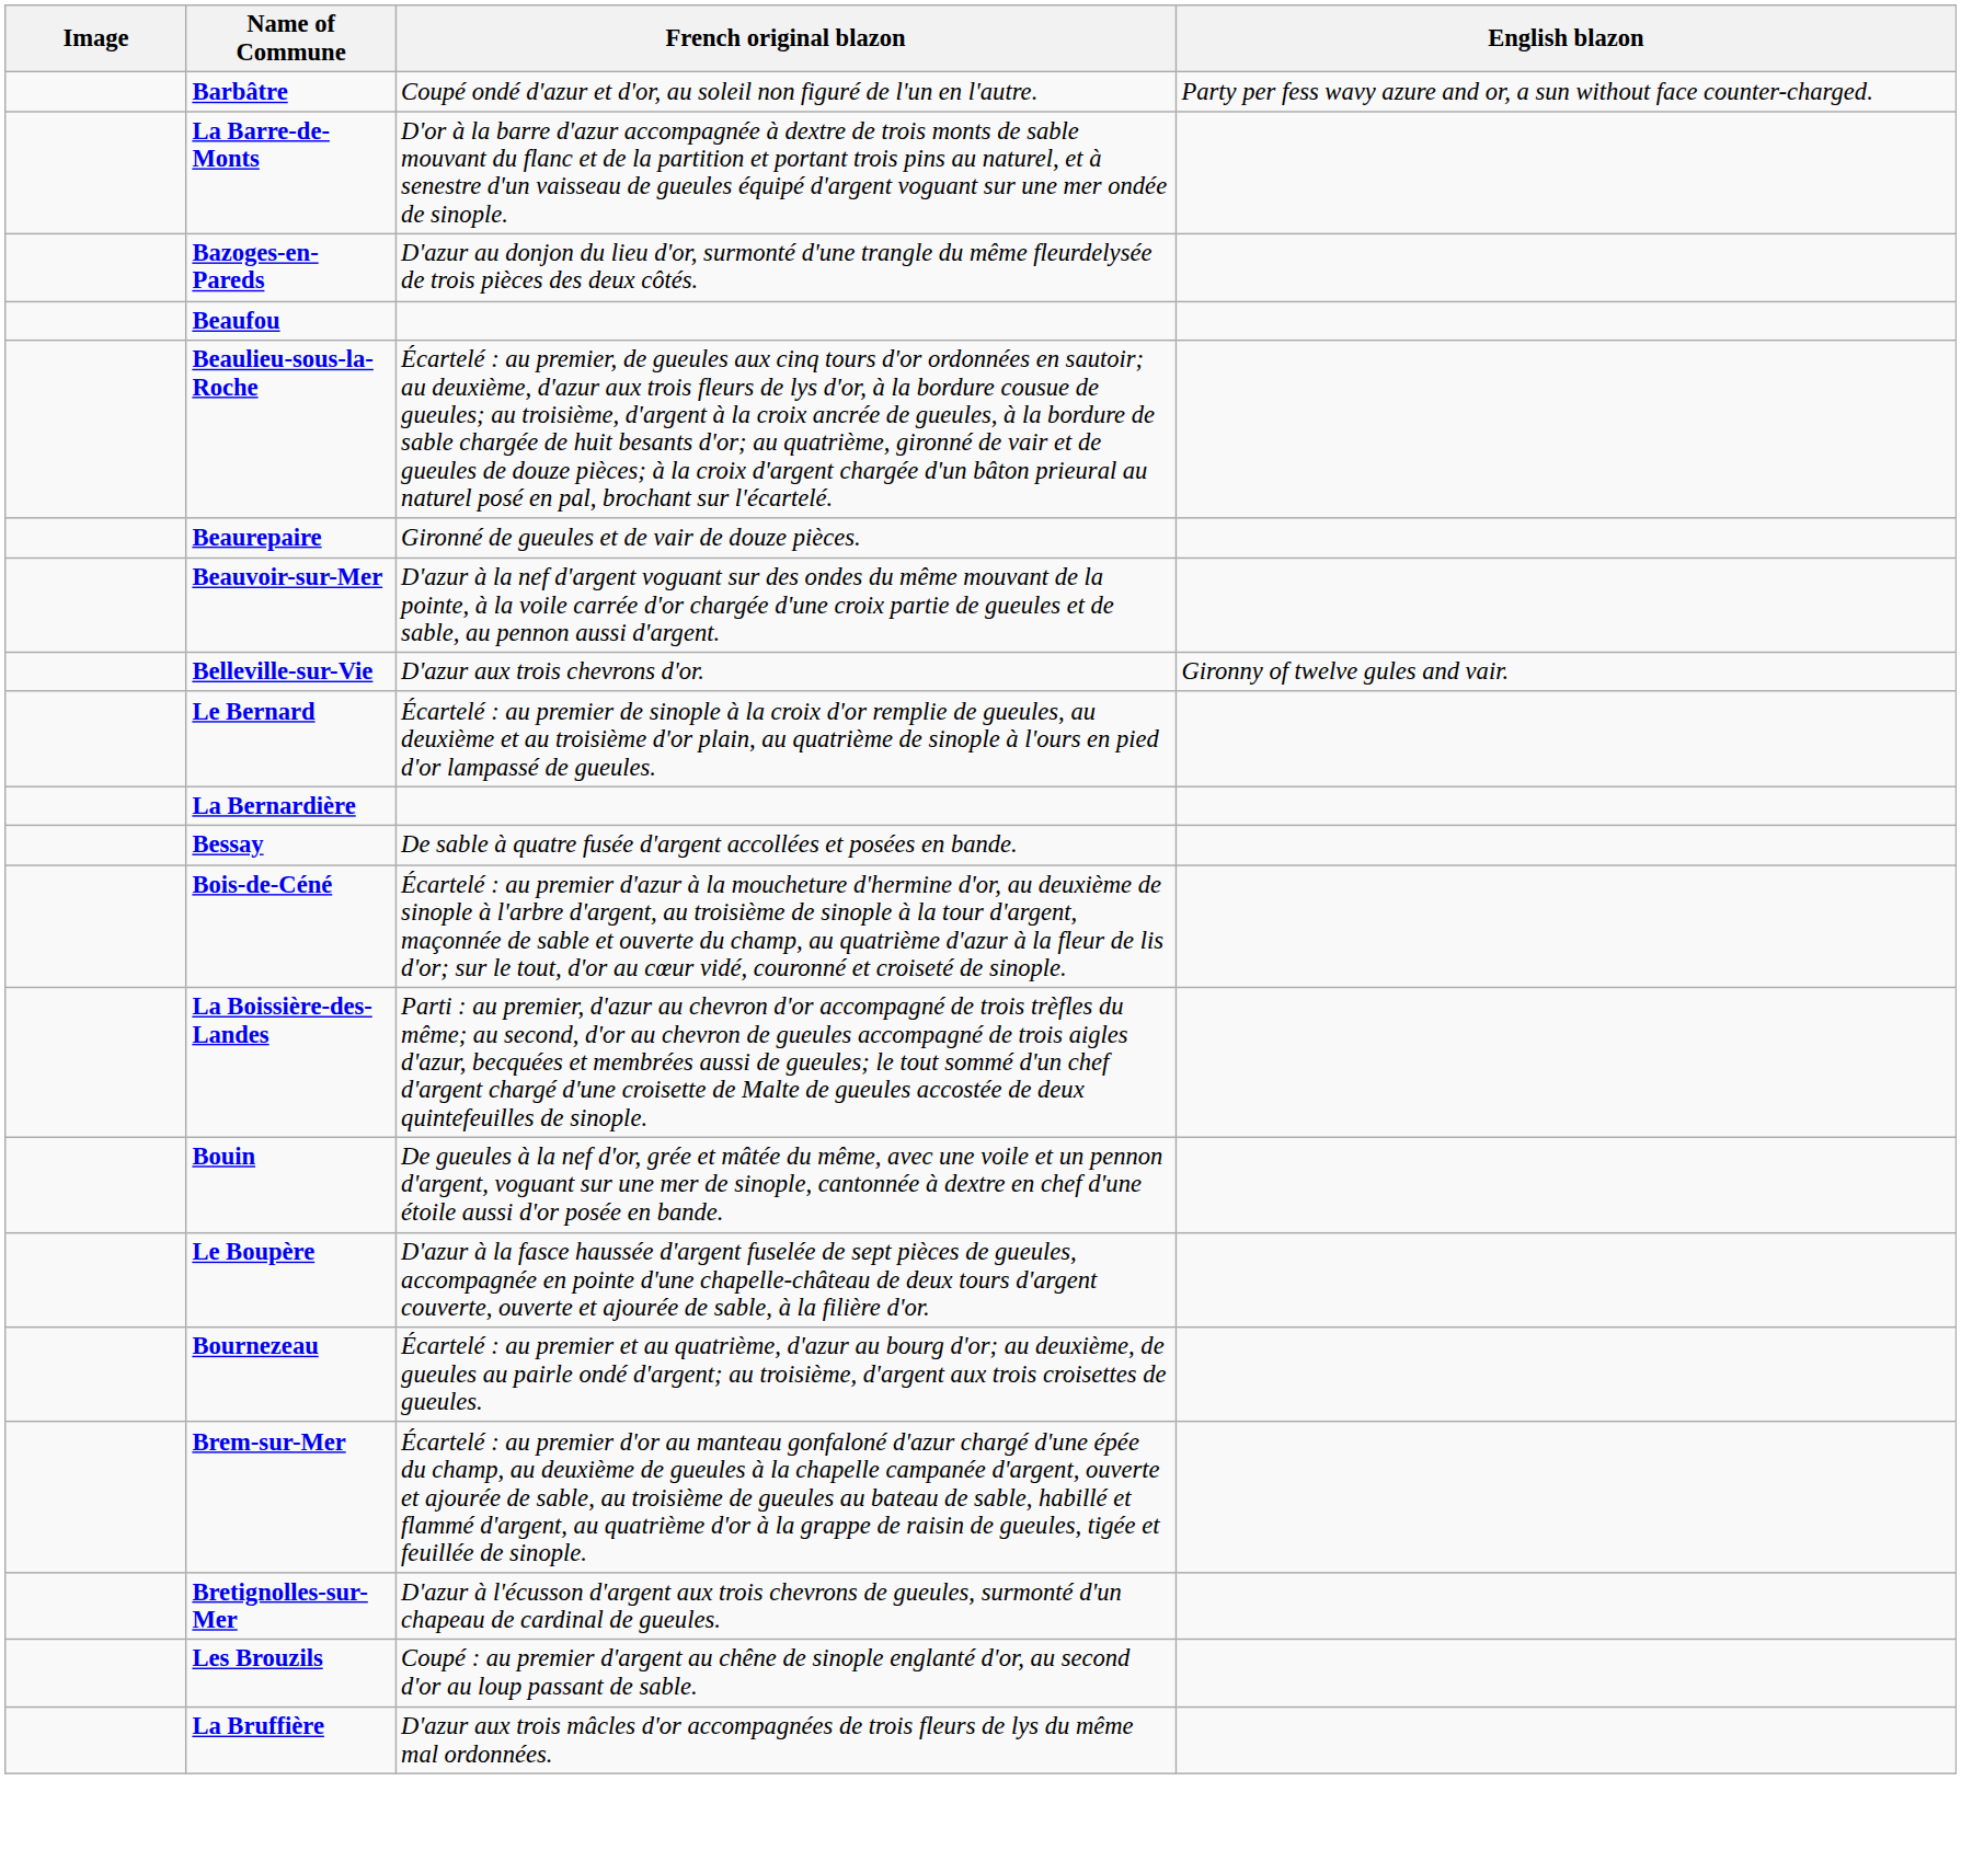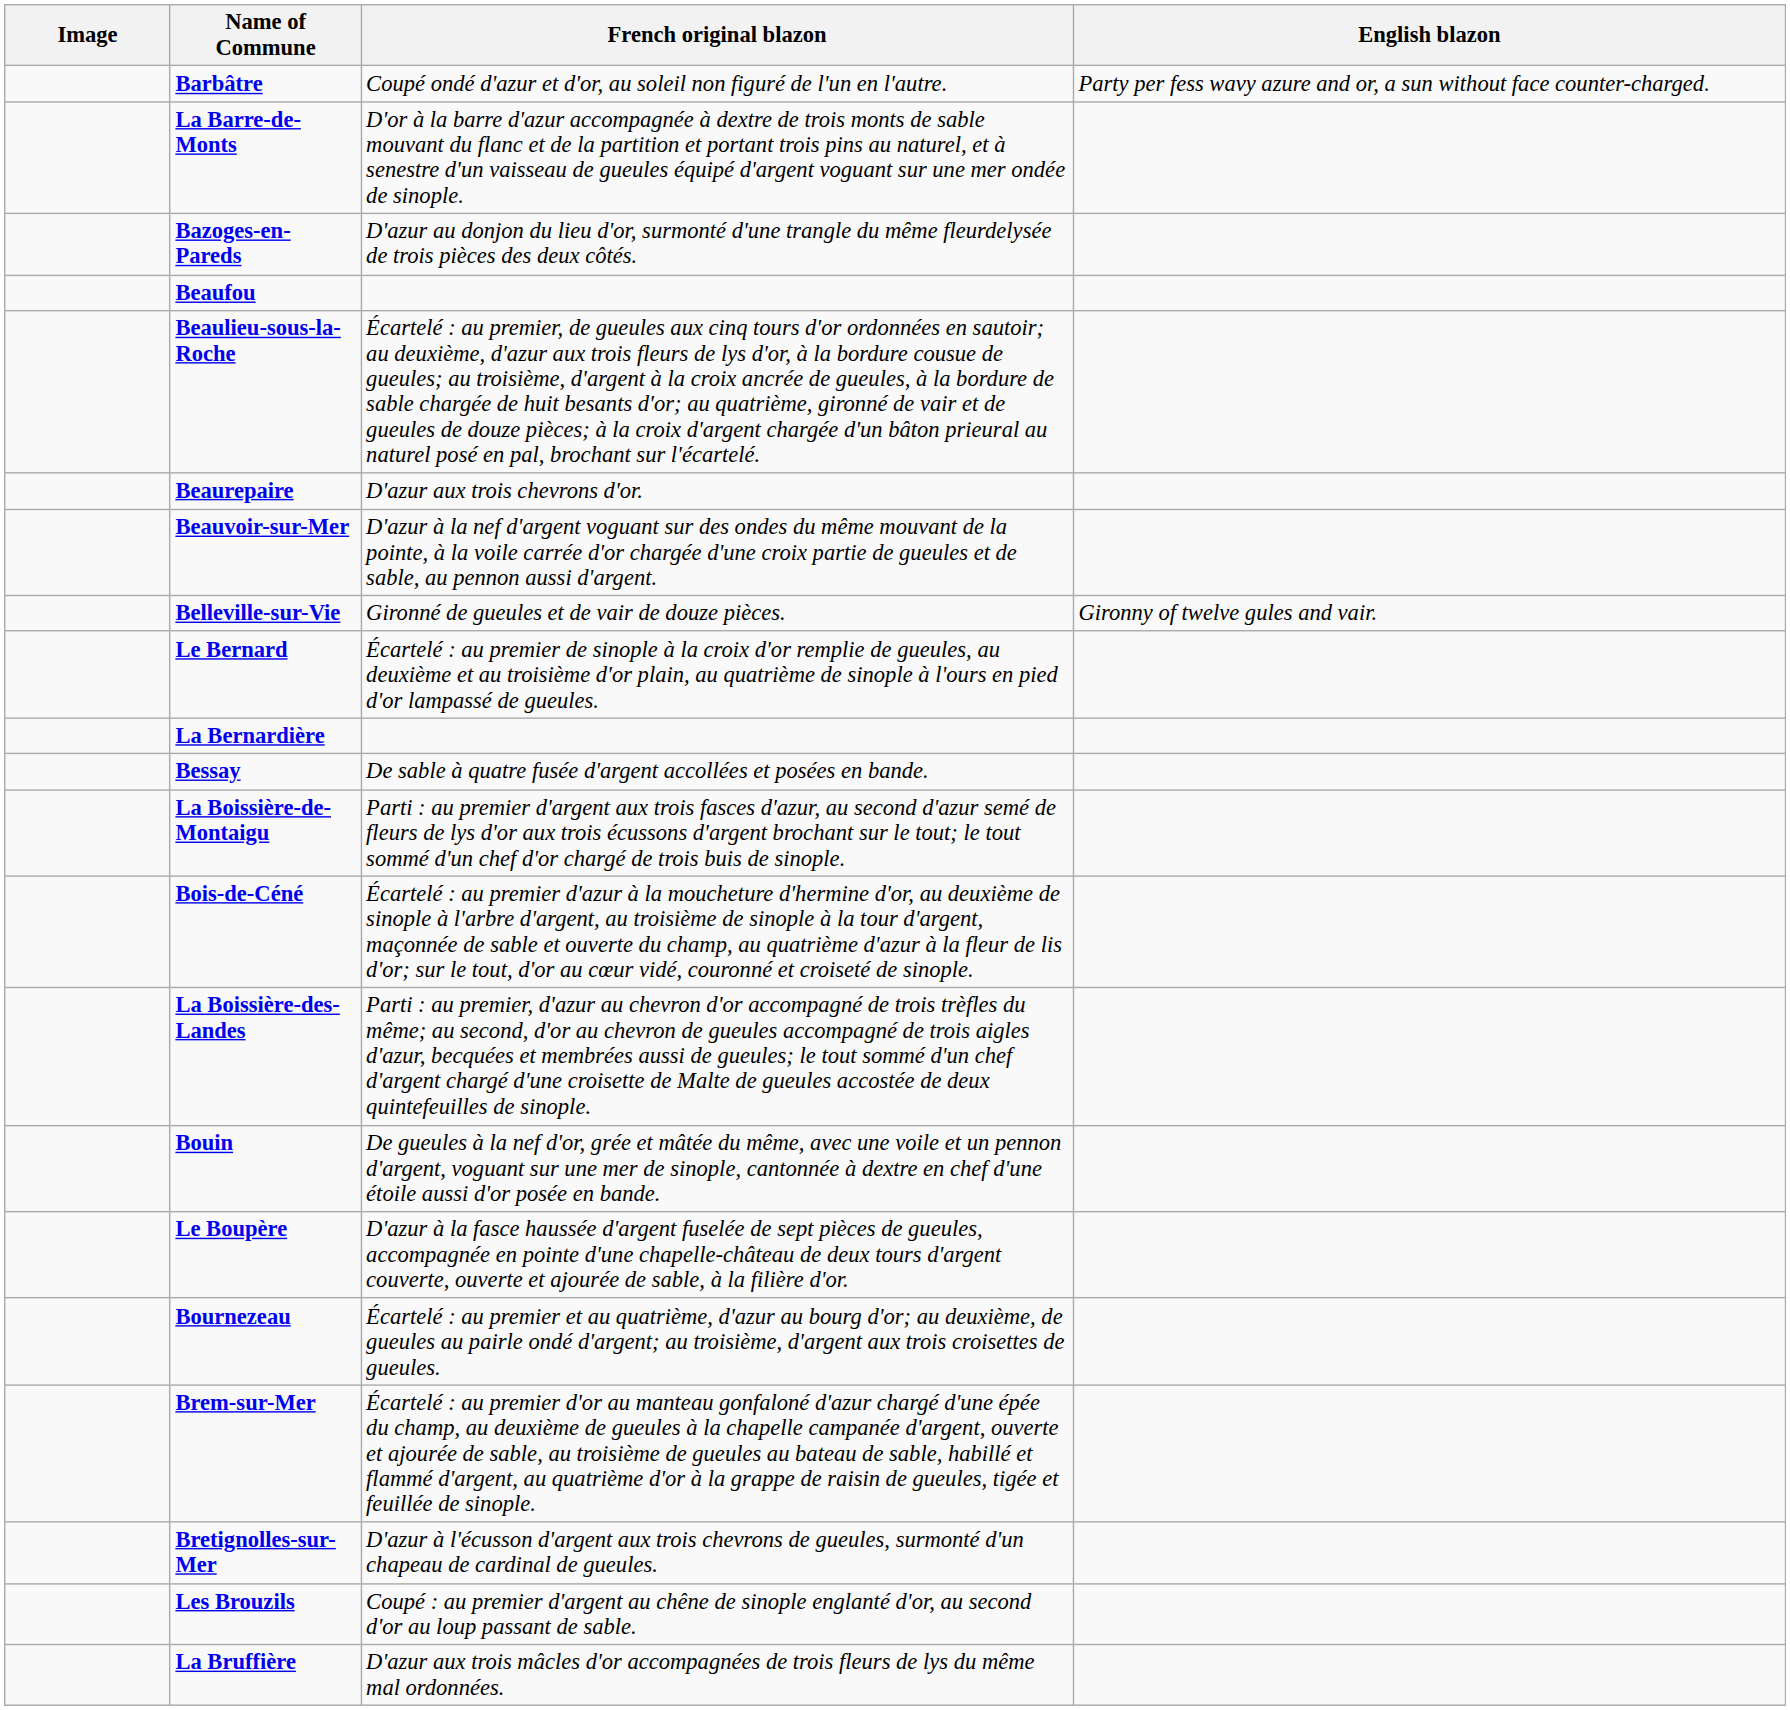Beaurepaire | French original blazon: Gironné de gueules et de vair de douze pièces. -> D'azur aux trois chevrons d'or.
Belleville-sur-Vie | French original blazon: D'azur aux trois chevrons d'or. -> Gironné de gueules et de vair de douze pièces.
+ row: La Boissière-de-Montaigu | Parti : au premier d'argent aux trois fasces d'azur, au second d'azur semé de fleurs de lys d'or aux trois écussons d'argent brochant sur le tout; le tout sommé d'un chef d'or chargé de trois buis de sinople.
